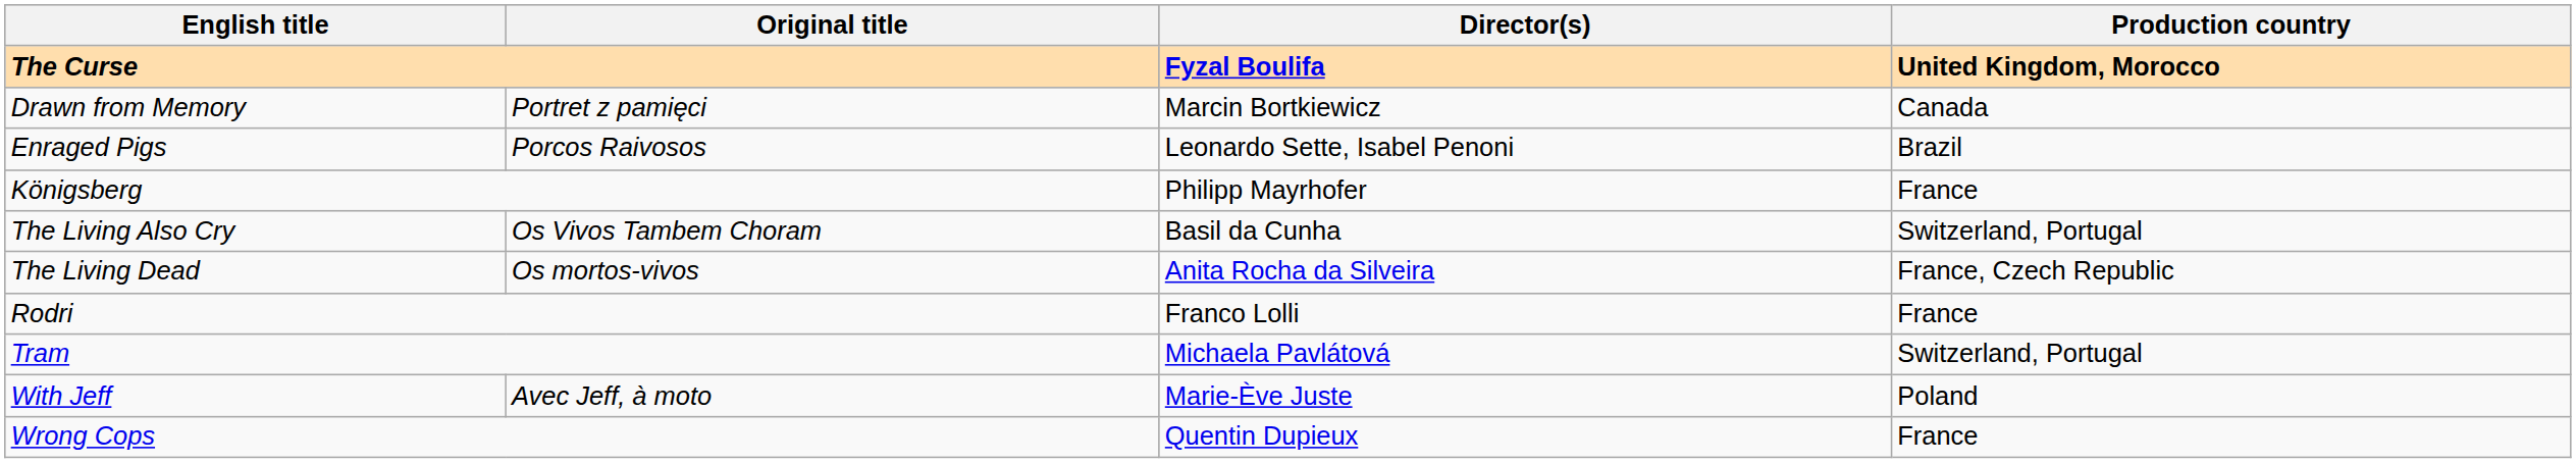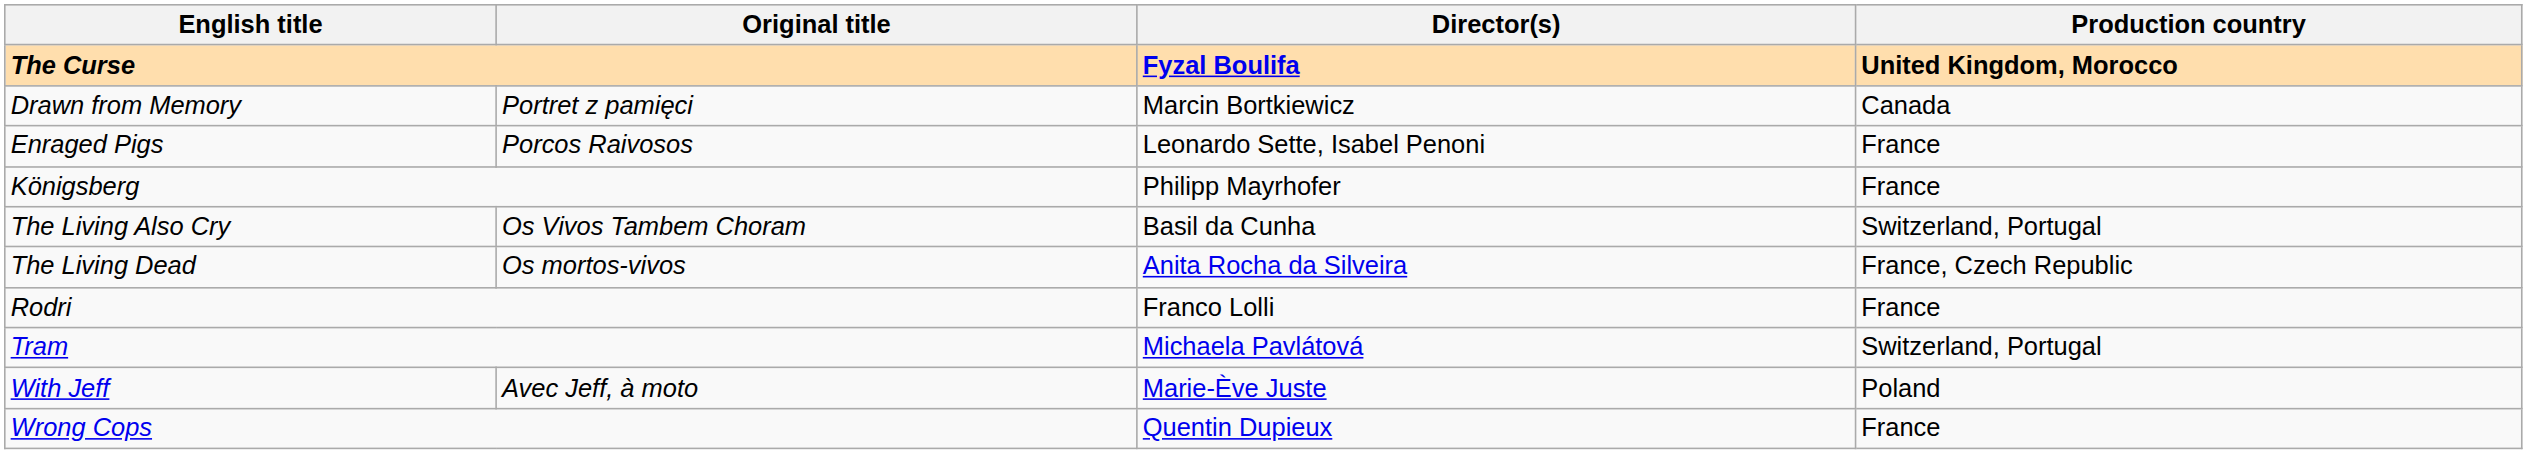Enraged Pigs | Production country: Brazil -> France
